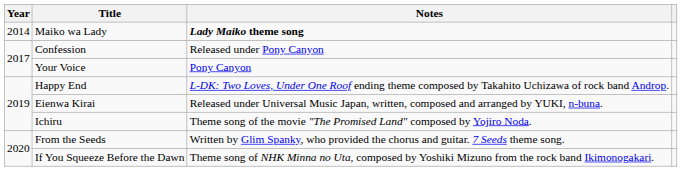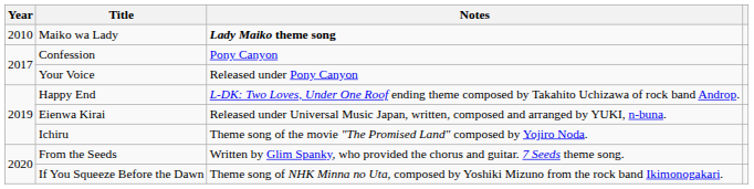Maiko wa Lady | Year: 2014 -> 2010
Confession | Notes: Released under Pony Canyon -> Pony Canyon
Your Voice | Notes: Pony Canyon -> Released under Pony Canyon
